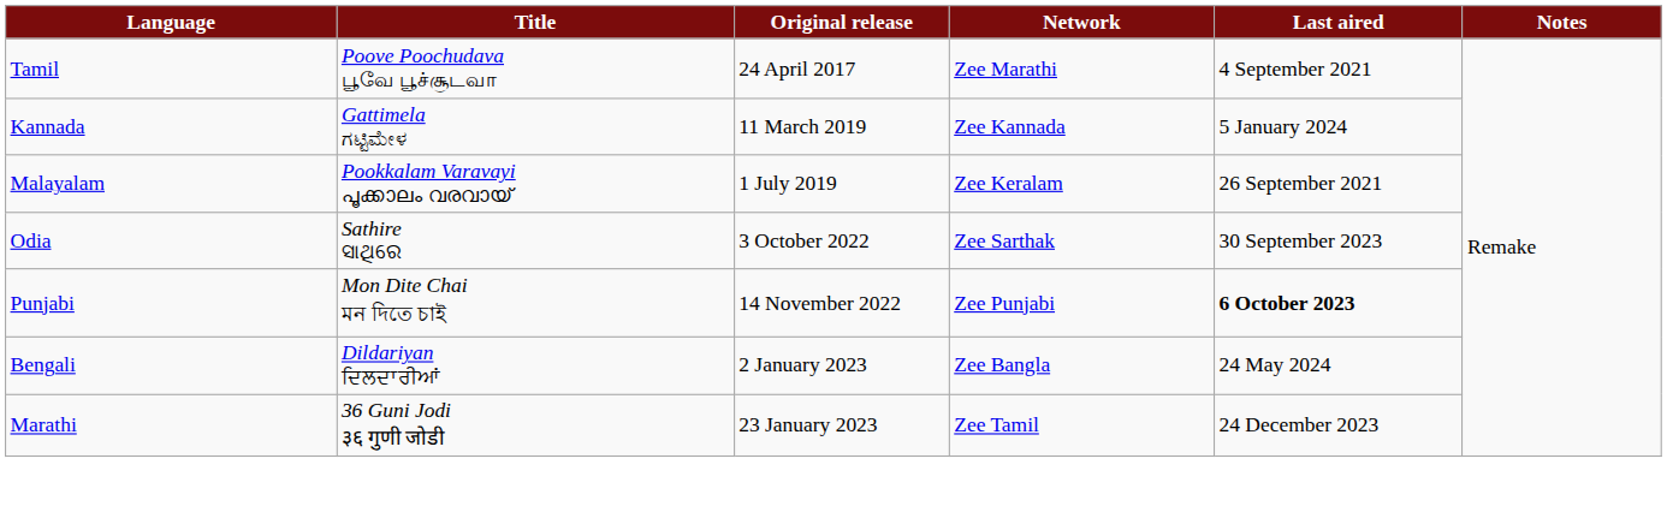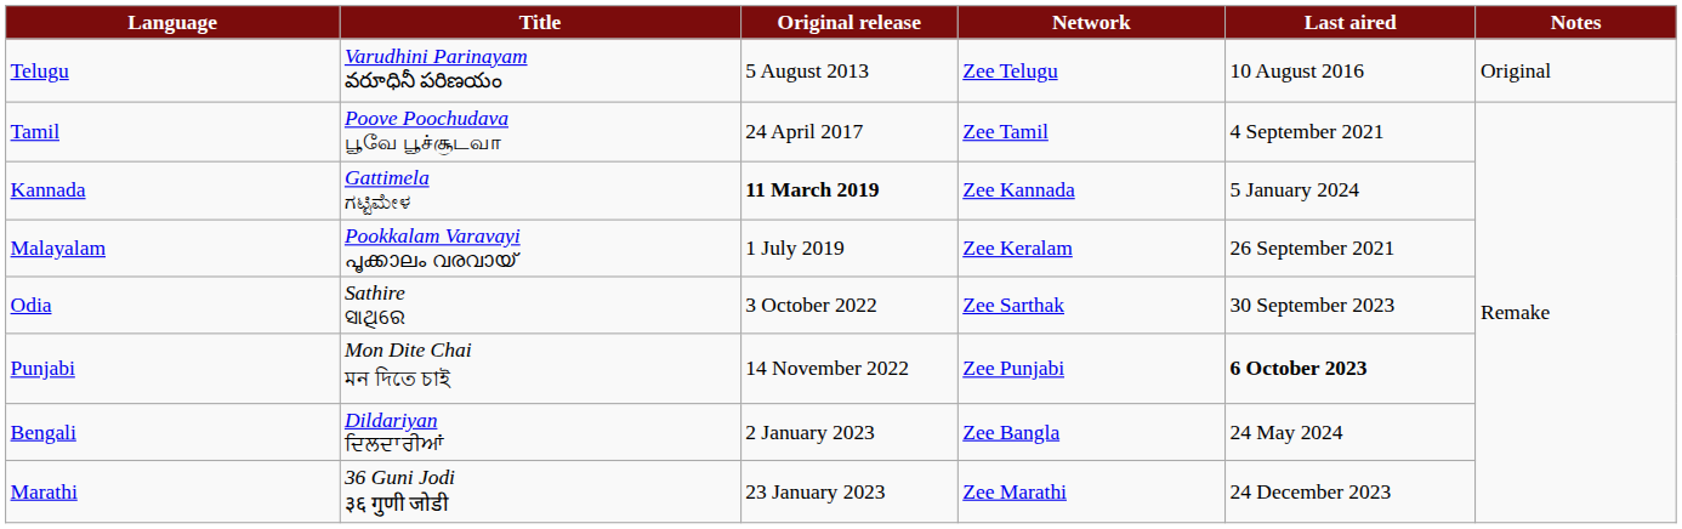+ row: Telugu | Varudhini Parinayam వరూధినీ పరిణయం | 5 August 2013 | Zee Telugu | 10 August 2016 | Original
Tamil | Network: Zee Marathi -> Zee Tamil
Kannada | Original release: normal -> bold
Marathi | Network: Zee Tamil -> Zee Marathi
